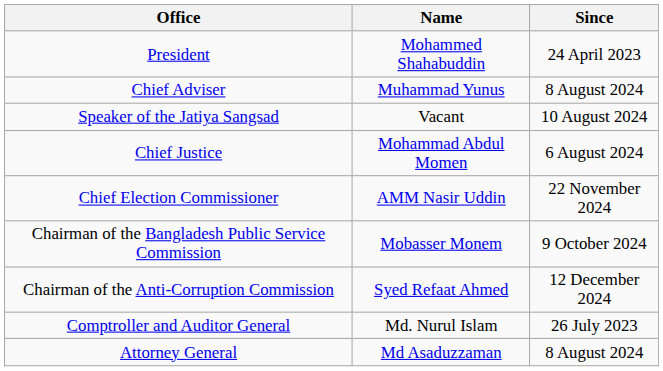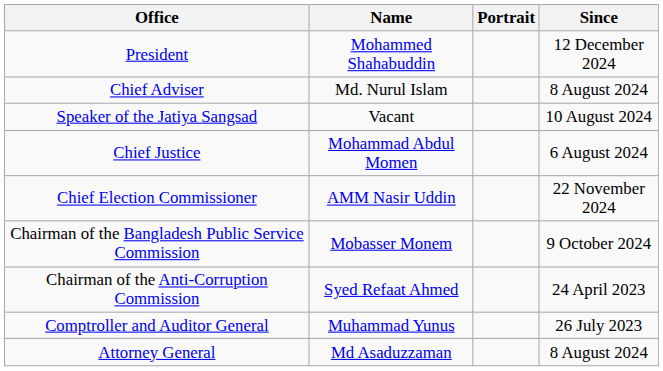+ column: Portrait
President | Since: 24 April 2023 -> 12 December 2024
Chief Adviser | Name: Muhammad Yunus -> Md. Nurul Islam
Chairman of the Anti-Corruption Commission | Since: 12 December 2024 -> 24 April 2023
Comptroller and Auditor General | Name: Md. Nurul Islam -> Muhammad Yunus
